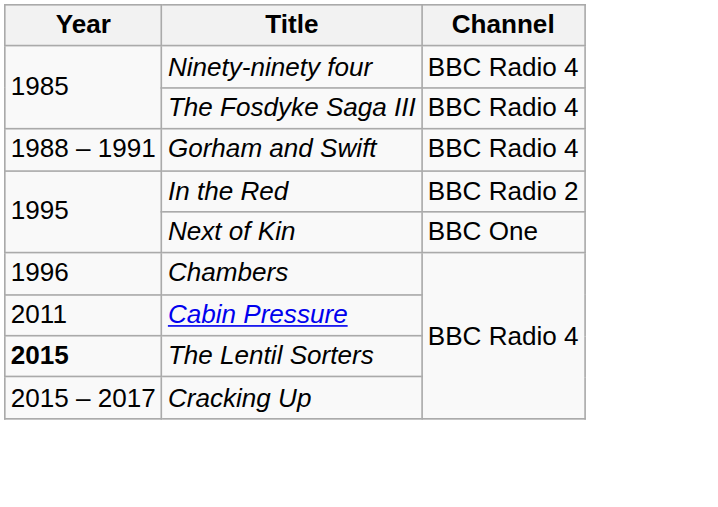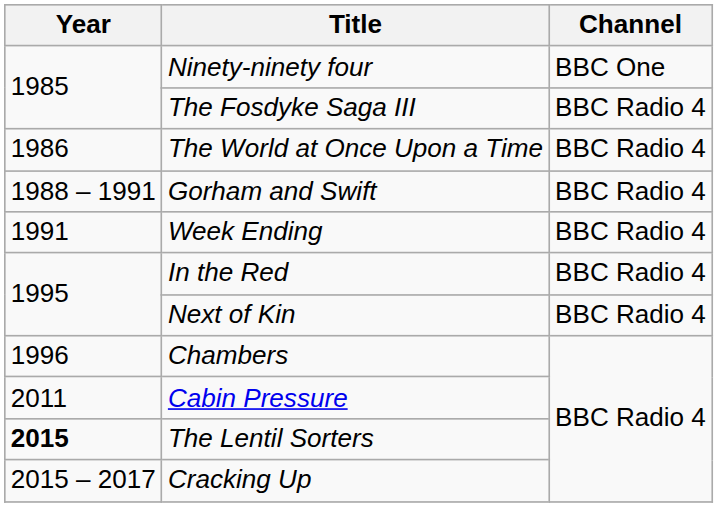Ninety-ninety four | Channel: BBC Radio 4 -> BBC One
+ row: 1986 | The World at Once Upon a Time | BBC Radio 4
+ row: 1991 | Week Ending | BBC Radio 4
In the Red | Channel: BBC Radio 2 -> BBC Radio 4
Next of Kin | Channel: BBC One -> BBC Radio 4
